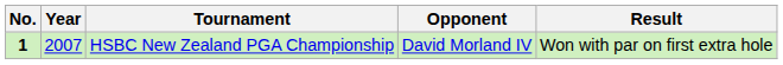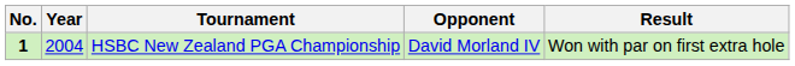HSBC New Zealand PGA Championship | Year: 2007 -> 2004
